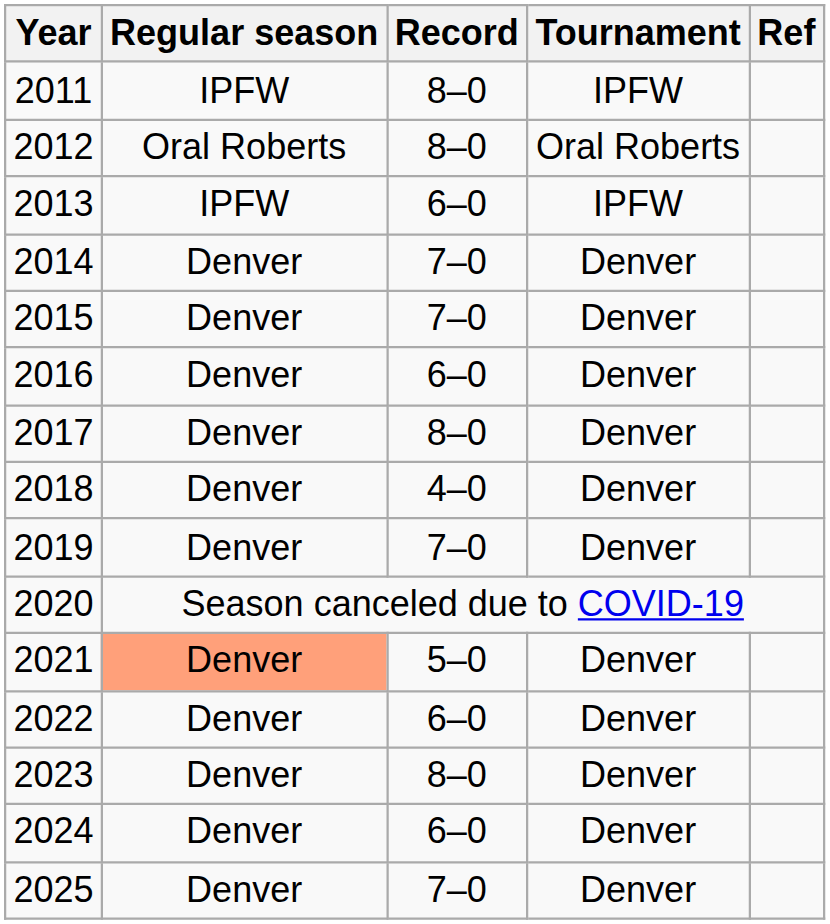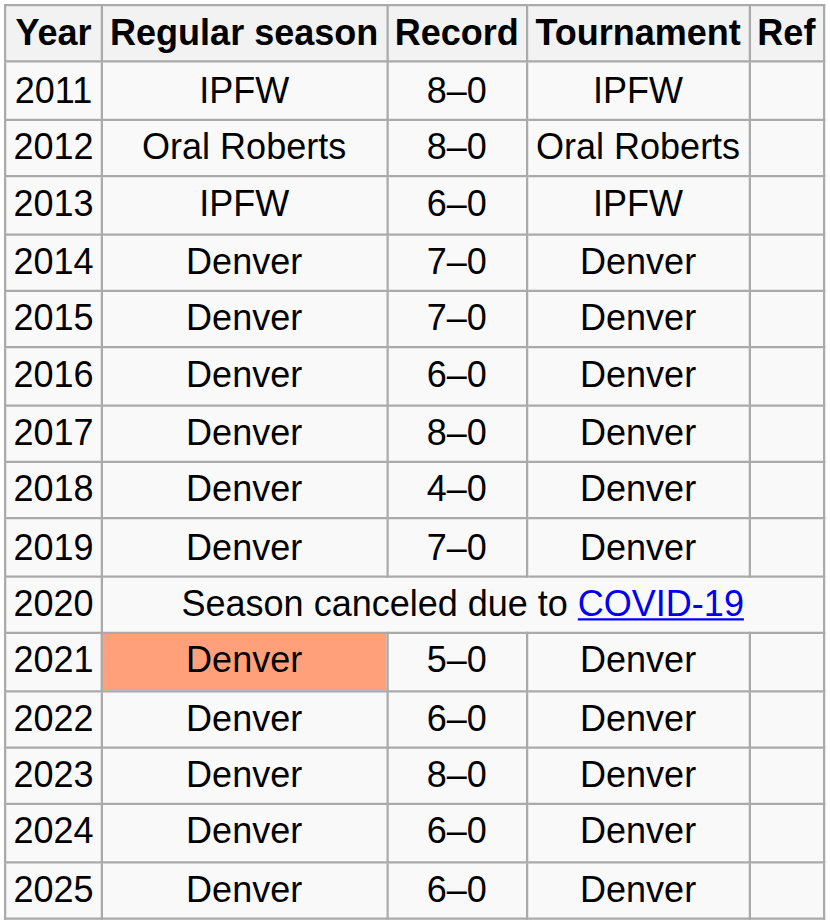2025 | Record: 7–0 -> 6–0
